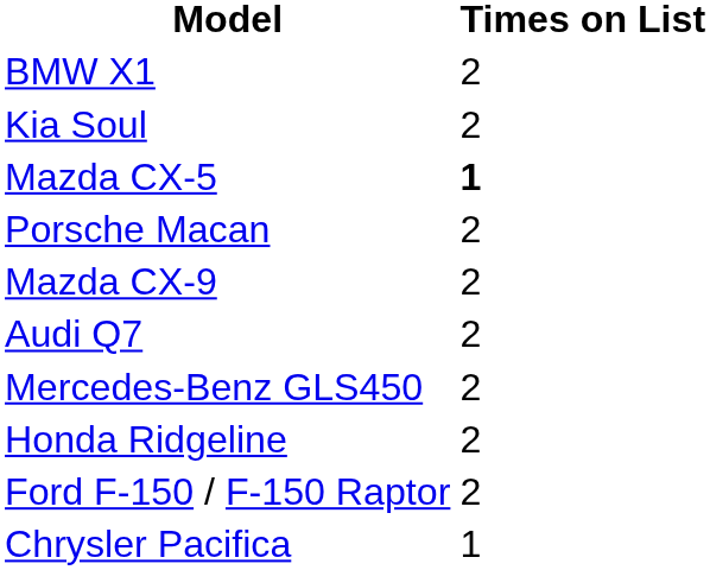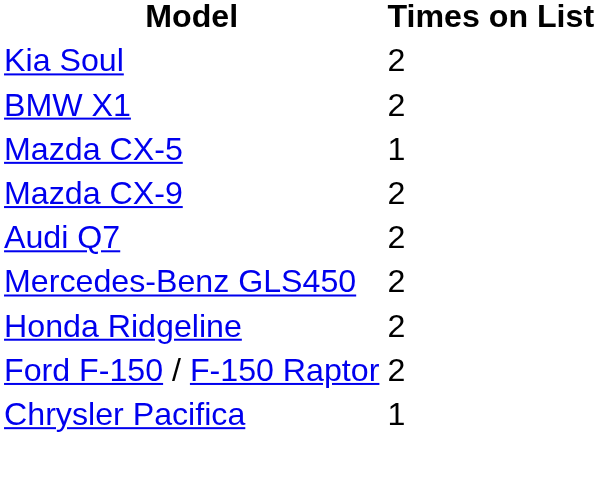rows swapped: Kia Soul <-> BMW X1
Mazda CX-5 | Times on List: bold -> normal
- row: Porsche Macan | 2
